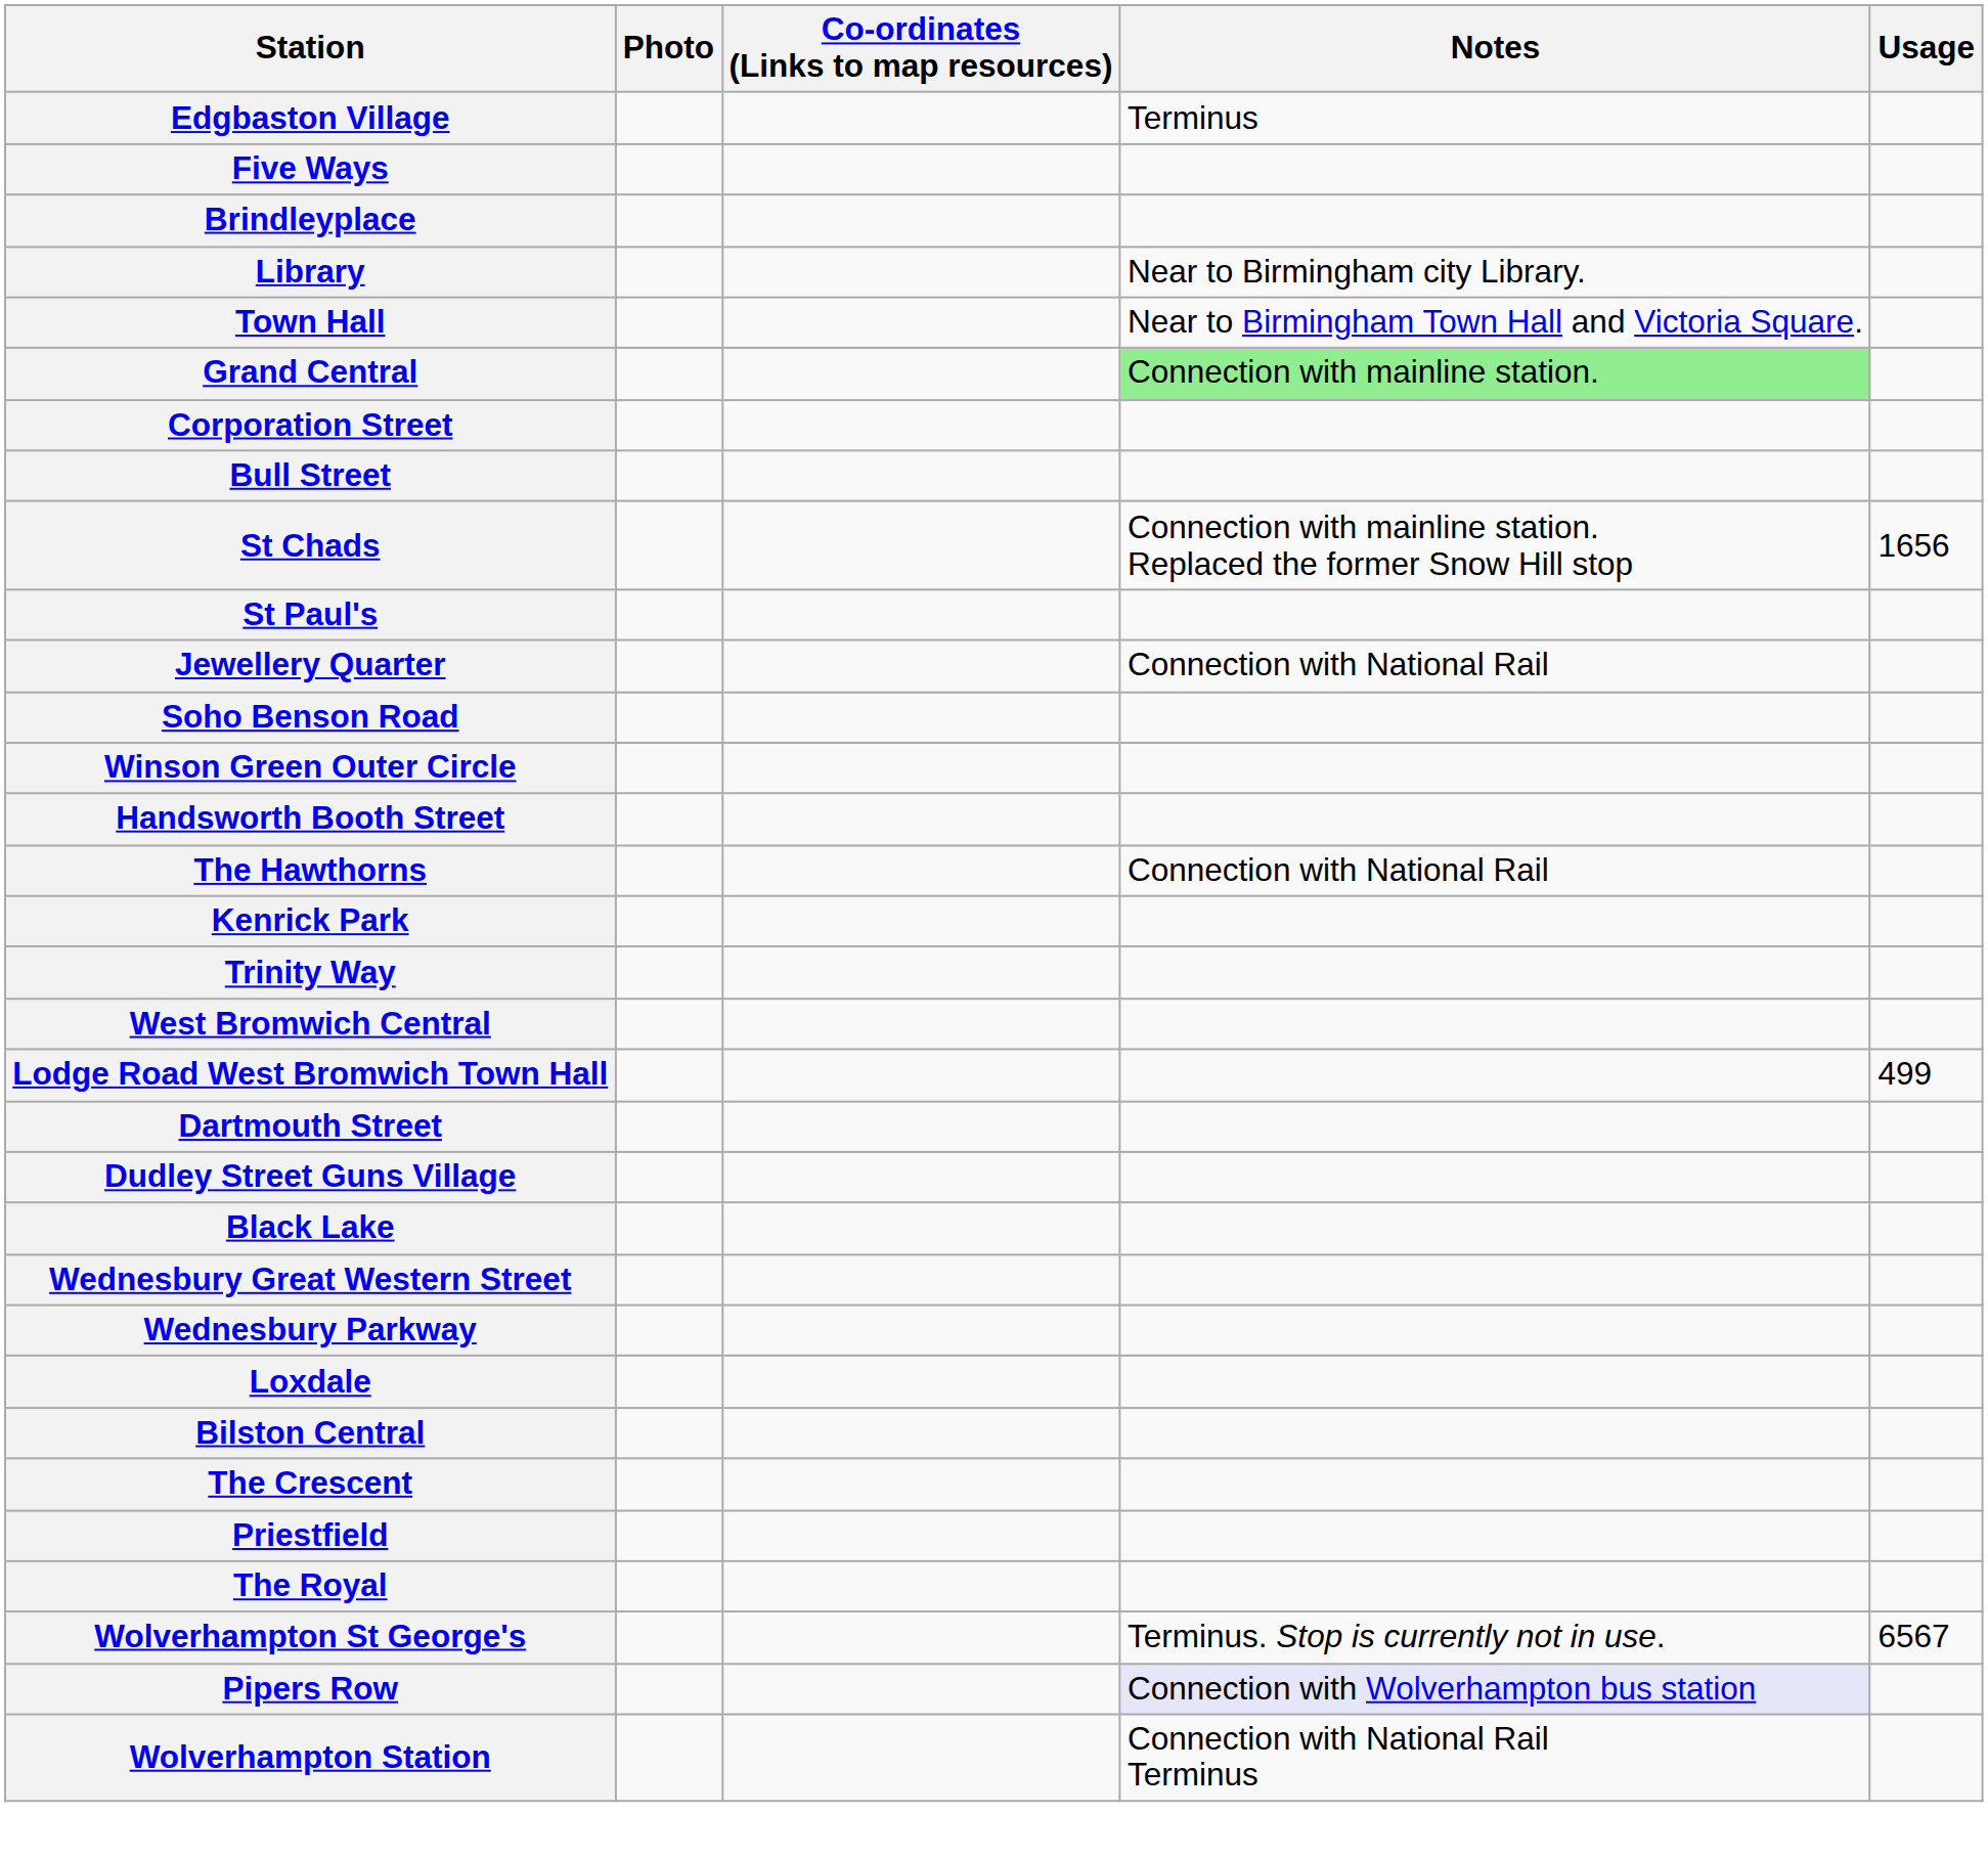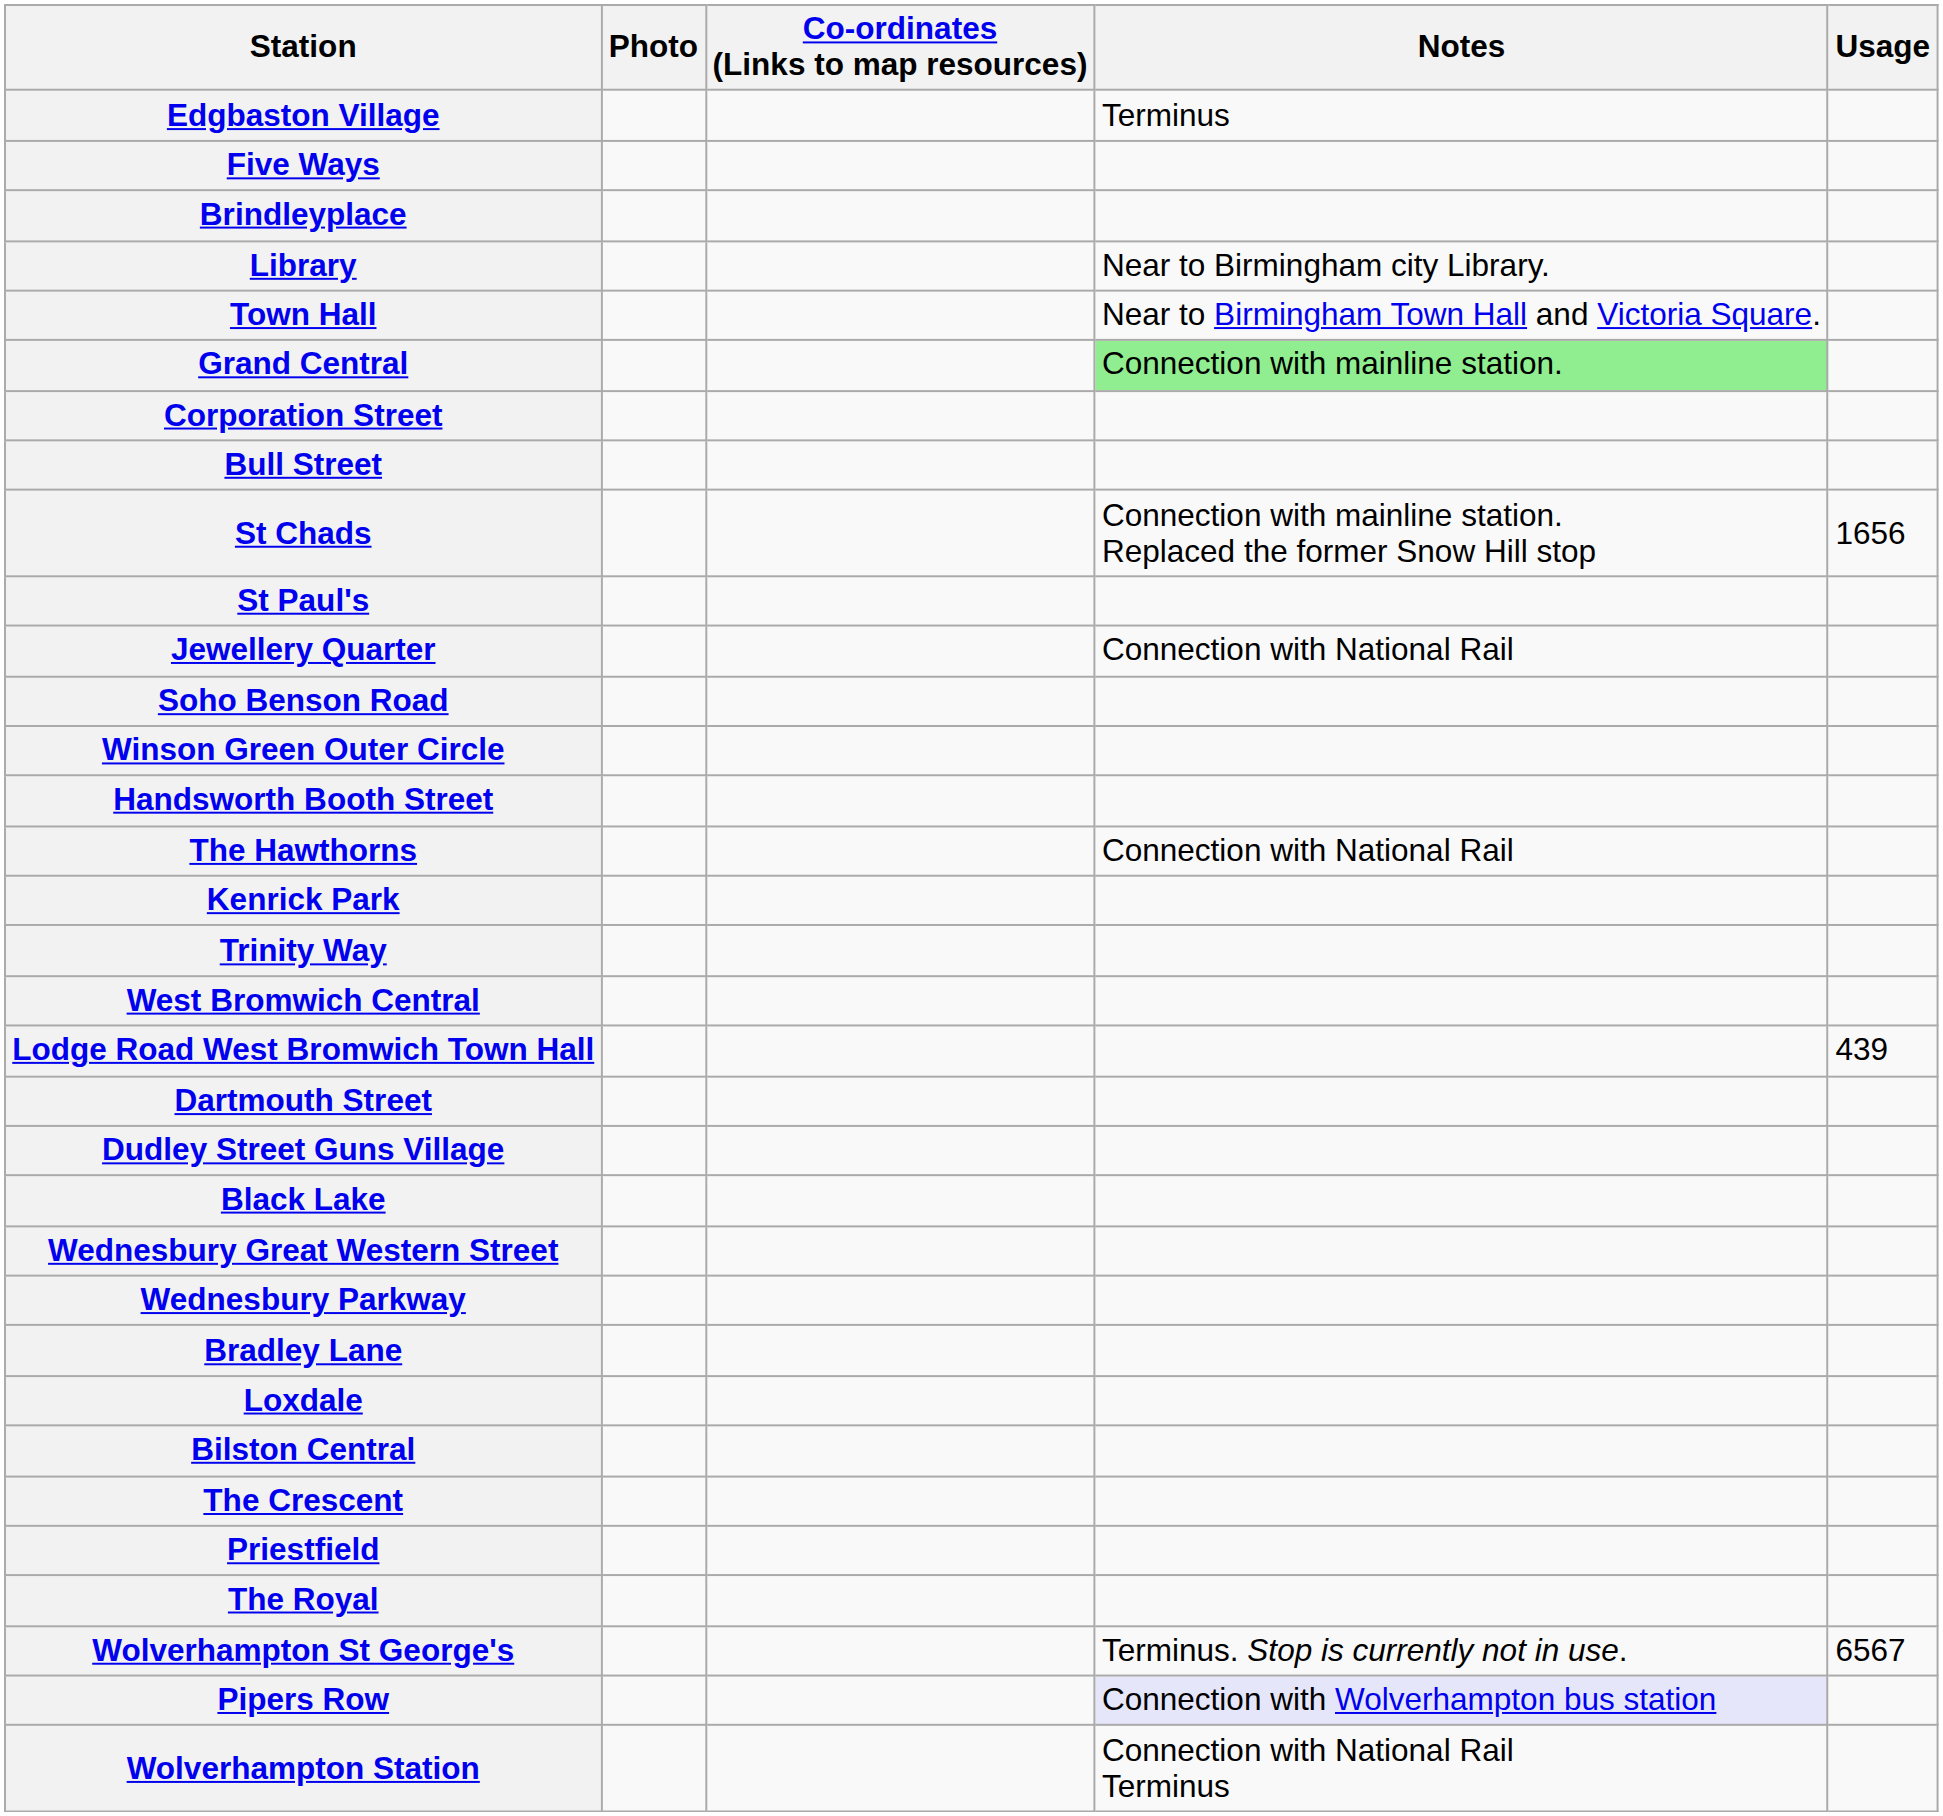Lodge Road West Bromwich Town Hall | Usage: 499 -> 439
+ row: Bradley Lane
